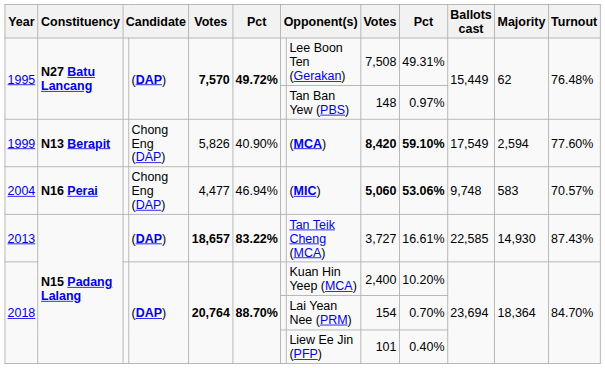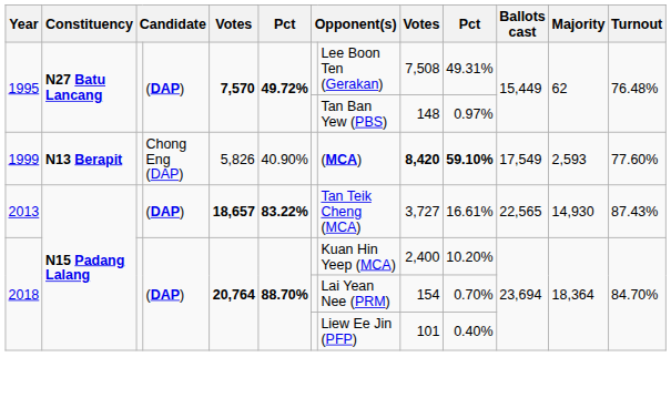1999 | Majority: 2,594 -> 2,593
- row: 2004 | N16 Perai | Chong Eng (DAP) | 4,477 | 46.94% | (MIC) | 5,060 | 53.06% | 9,748 | 583 | 70.57%
2013 | Ballots cast: 22,585 -> 22,565
